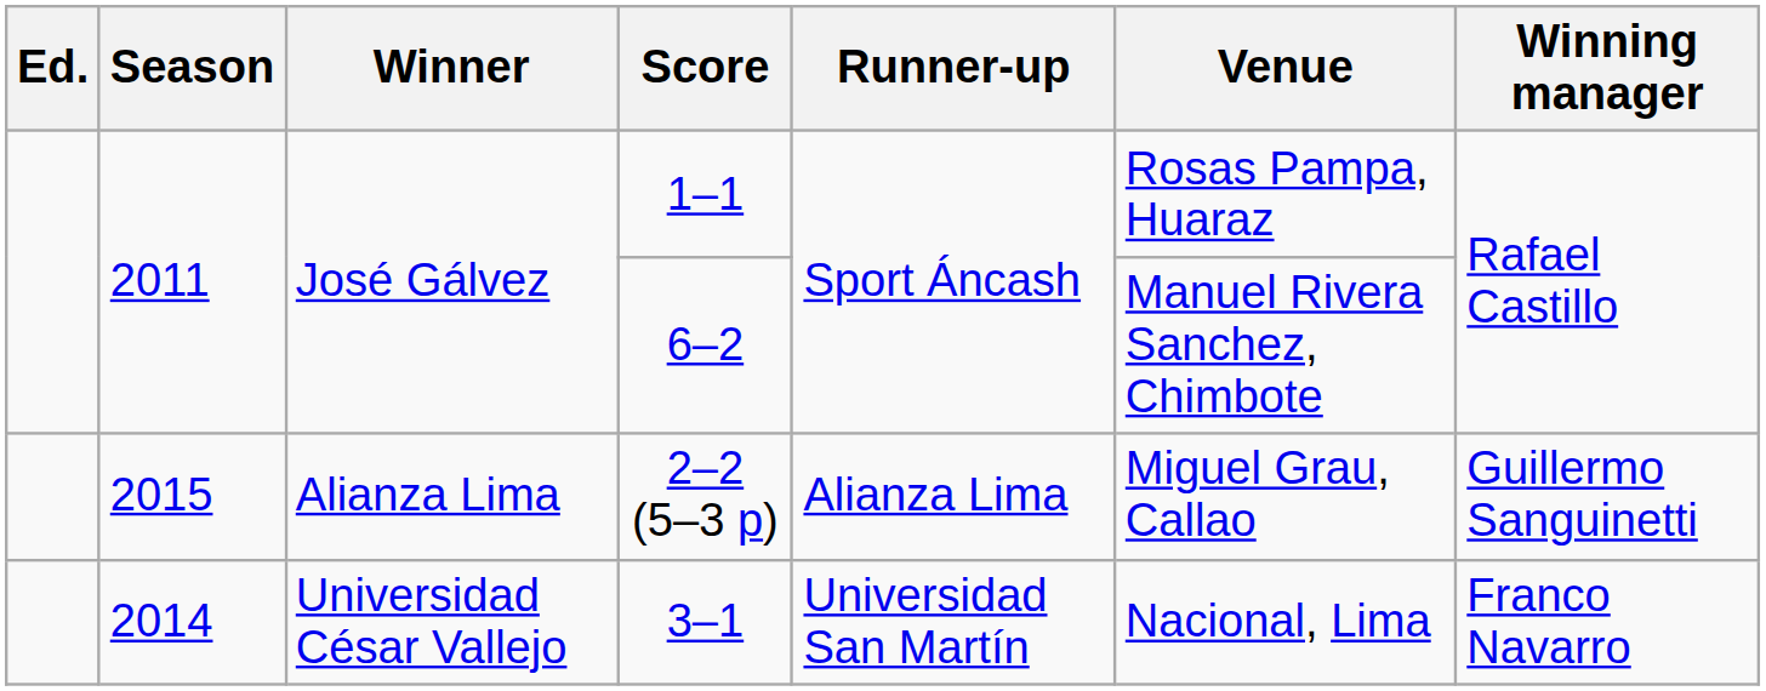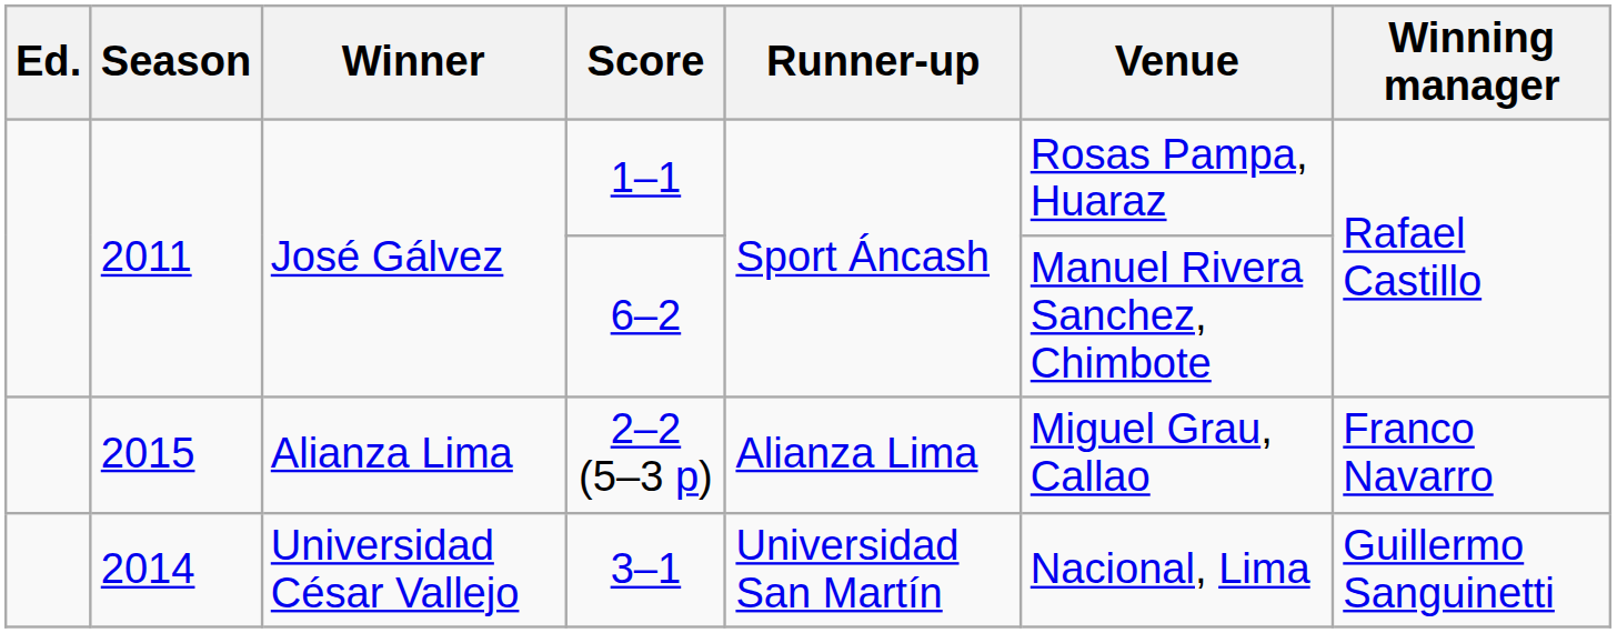2–2 (5–3 p) | Winning manager: Guillermo Sanguinetti -> Franco Navarro
3–1 | Winning manager: Franco Navarro -> Guillermo Sanguinetti
